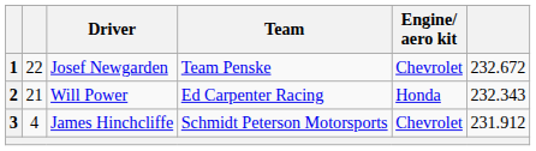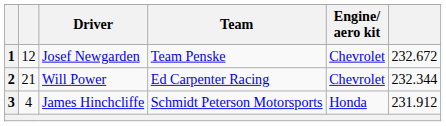1 | column 2: 22 -> 12
2 | Engine/ aero kit: Honda -> Chevrolet
2 | column 6: 232.343 -> 232.344
3 | Engine/ aero kit: Chevrolet -> Honda
